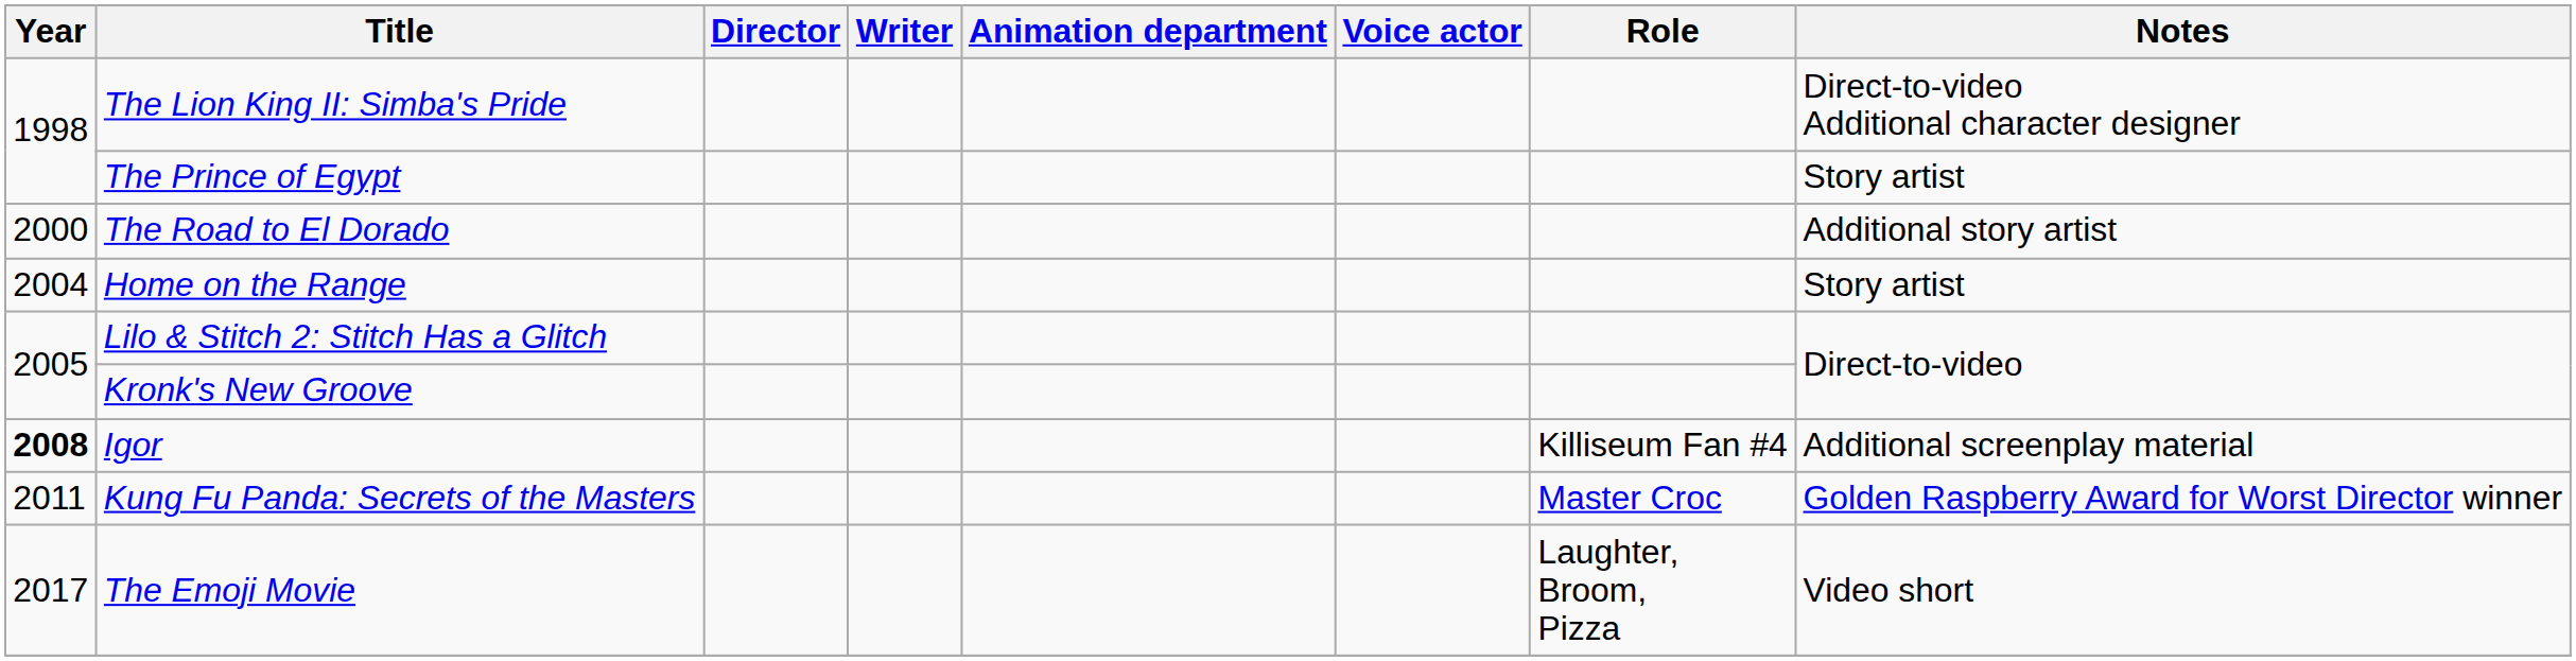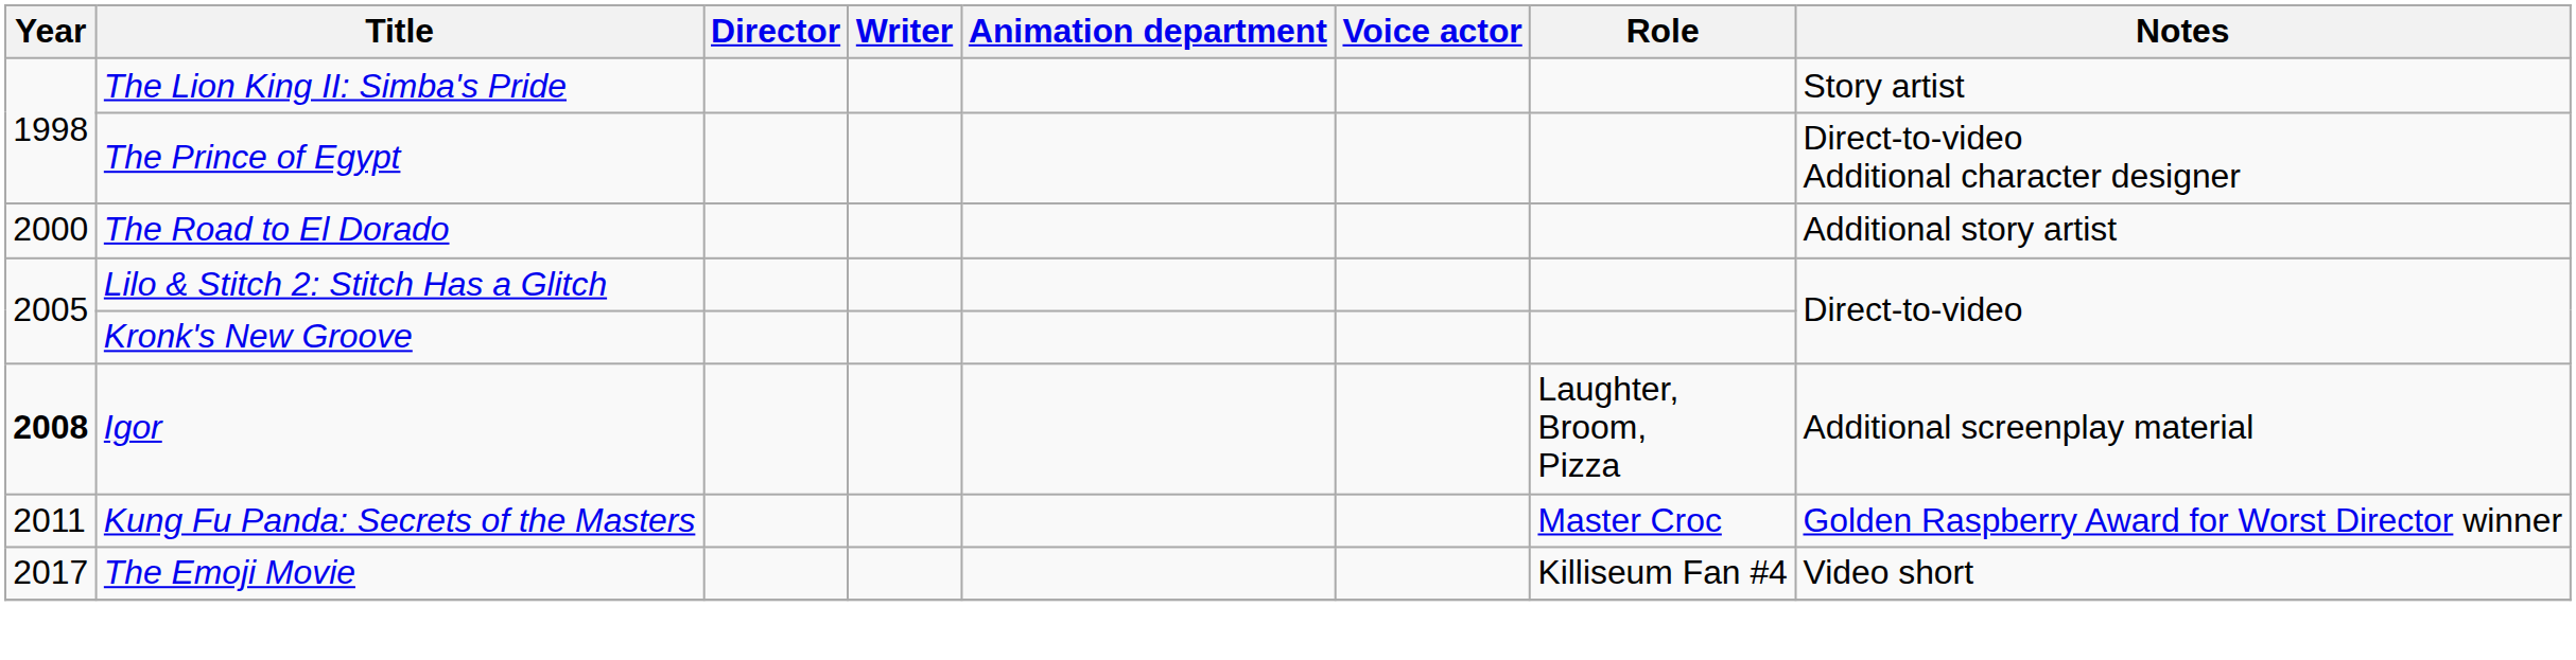The Lion King II: Simba's Pride | Notes: Direct-to-video Additional character designer -> Story artist
The Prince of Egypt | Notes: Story artist -> Direct-to-video Additional character designer
- row: 2004 | Home on the Range | Story artist
Igor | Role: Killiseum Fan #4 -> Laughter, Broom, Pizza
The Emoji Movie | Role: Laughter, Broom, Pizza -> Killiseum Fan #4
